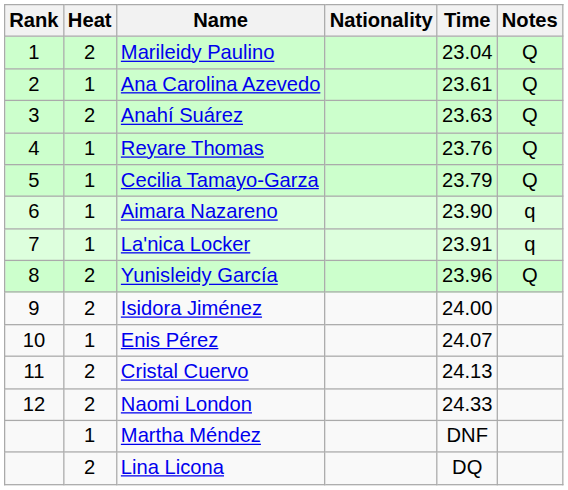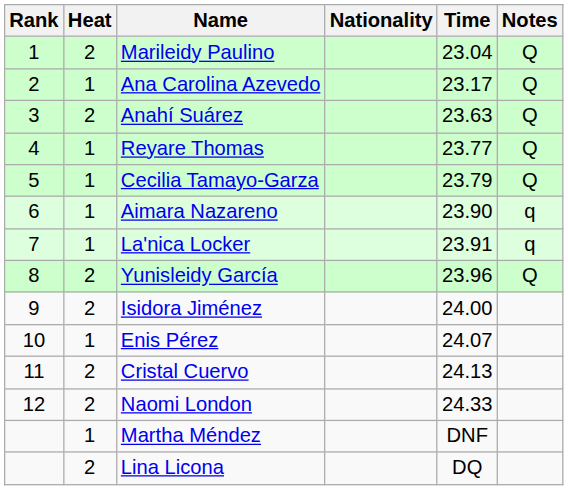Ana Carolina Azevedo | Time: 23.61 -> 23.17
Reyare Thomas | Time: 23.76 -> 23.77
